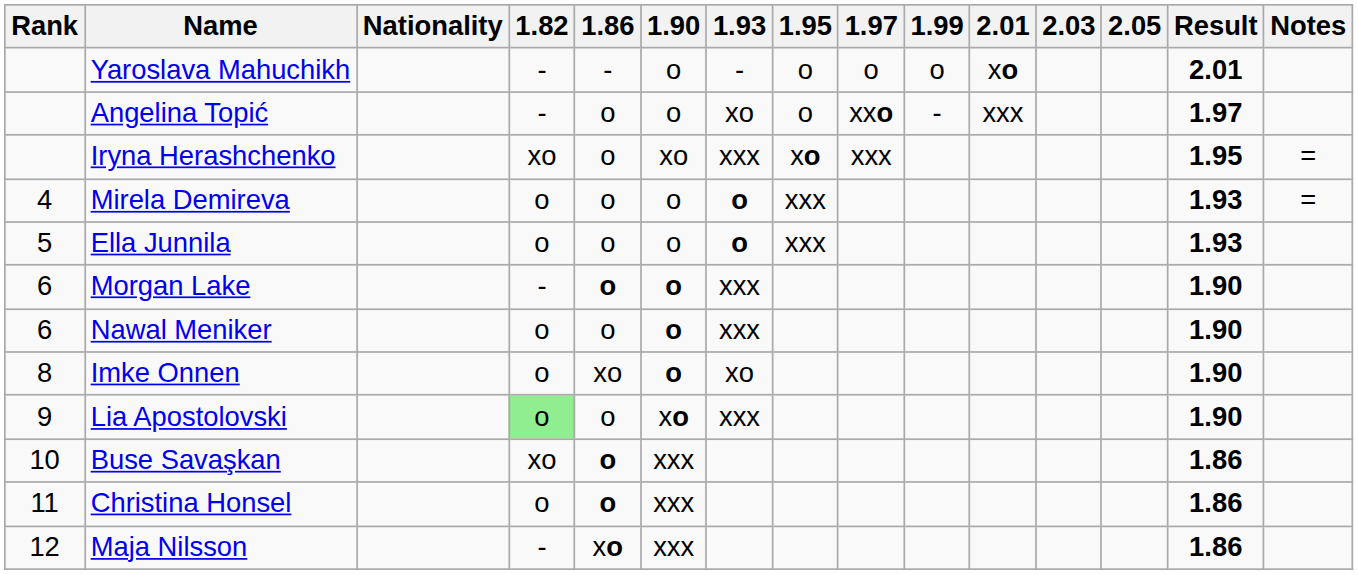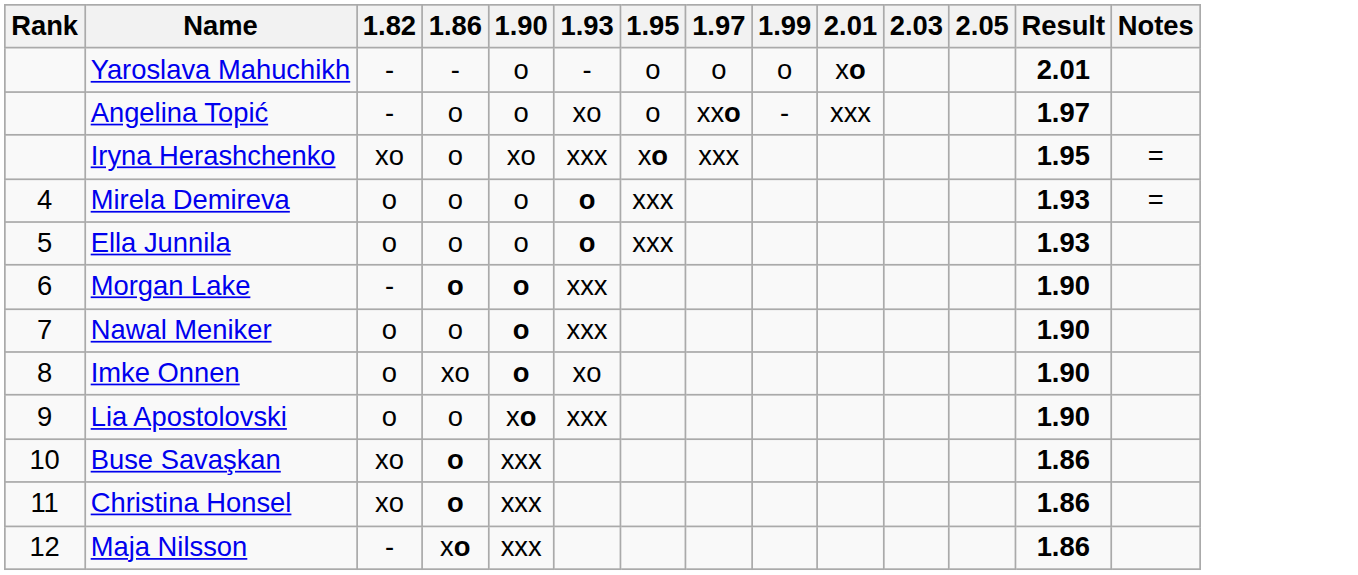- column: Nationality
Nawal Meniker | Rank: 6 -> 7
Lia Apostolovski | 1.82: lightgreen background -> no background
Christina Honsel | 1.82: o -> xo
